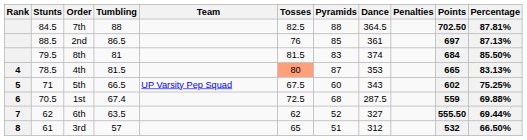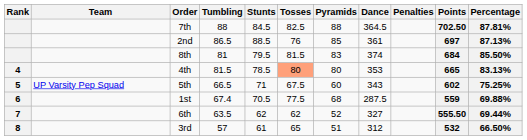columns swapped: Team <-> Stunts
4th | Pyramids: 87 -> 80
1st | Tosses: 72.5 -> 77.5
